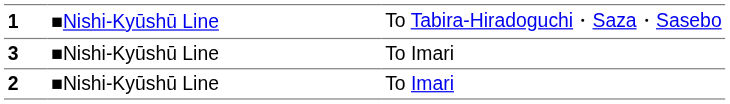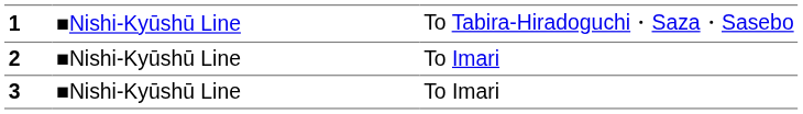rows swapped: 2 <-> 3
